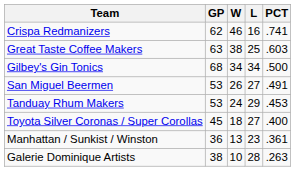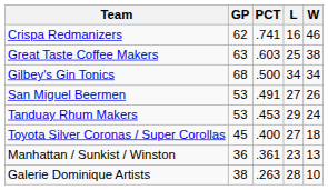columns swapped: W <-> PCT
